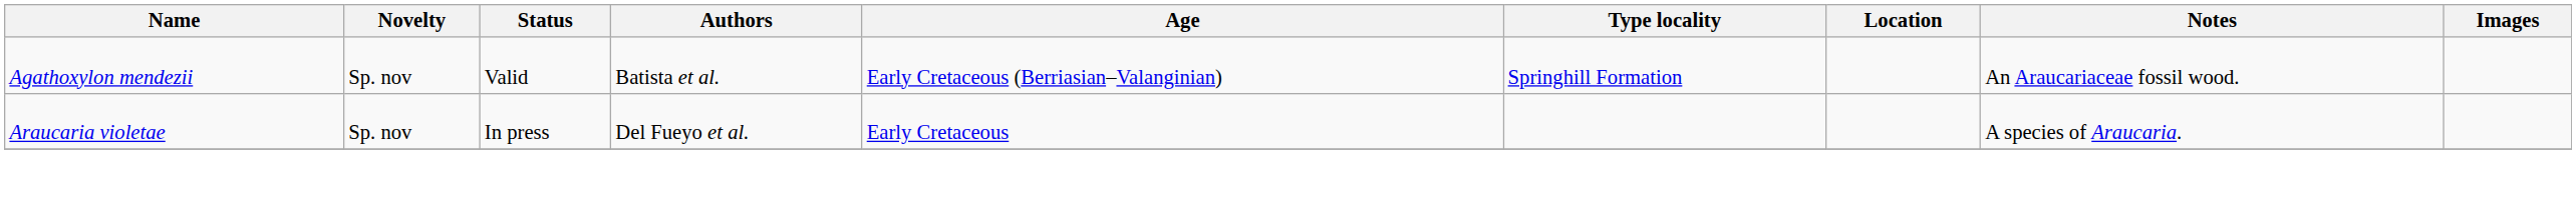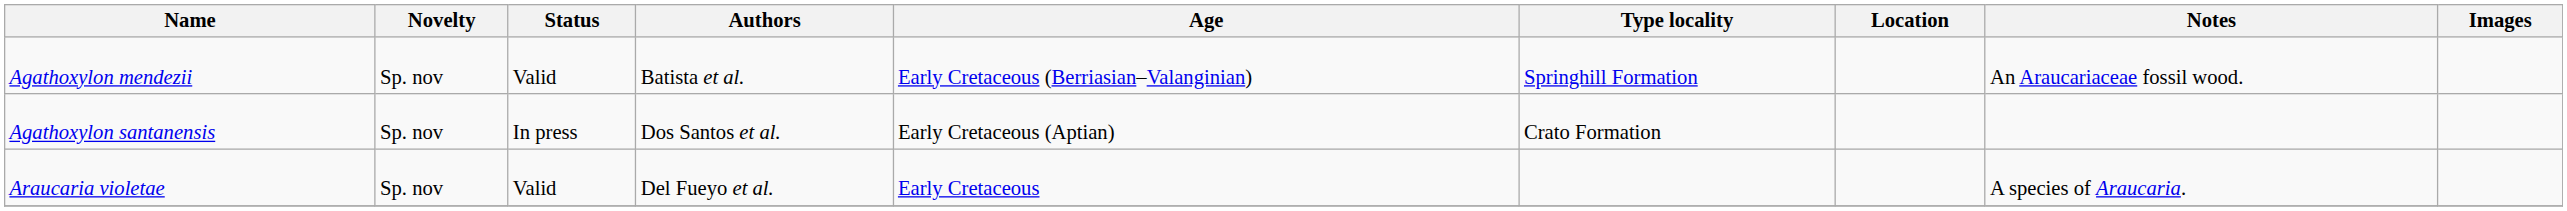+ row: Agathoxylon santanensis | Sp. nov | In press | Dos Santos et al. | Early Cretaceous (Aptian) | Crato Formation
Araucaria violetae | Status: In press -> Valid
